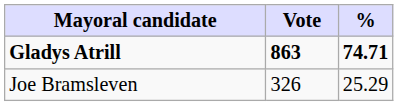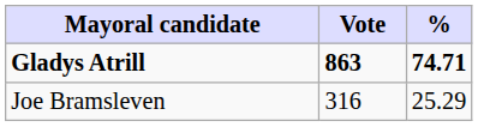Joe Bramsleven | Vote: 326 -> 316
